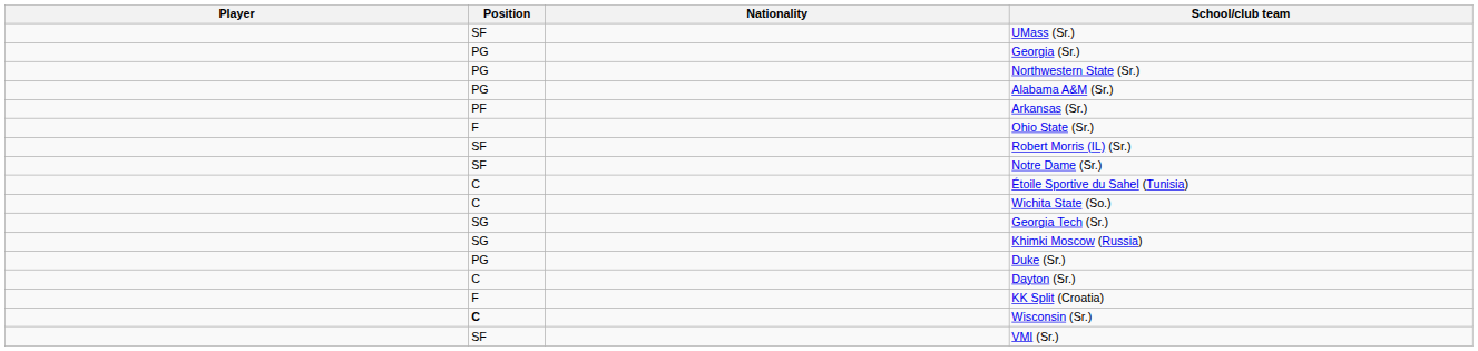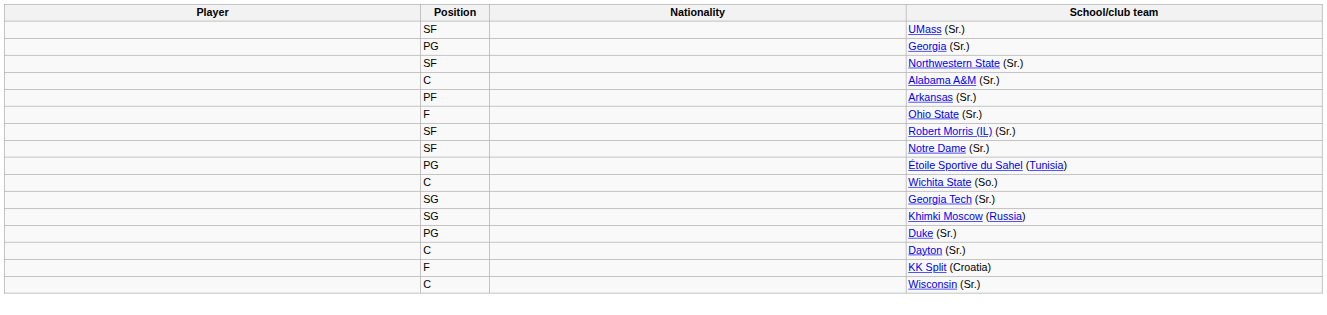Northwestern State (Sr.) | Position: PG -> SF
Alabama A&M (Sr.) | Position: PG -> C
Étoile Sportive du Sahel (Tunisia) | Position: C -> PG
Wisconsin (Sr.) | Position: bold -> normal
- row: SF | VMI (Sr.)
